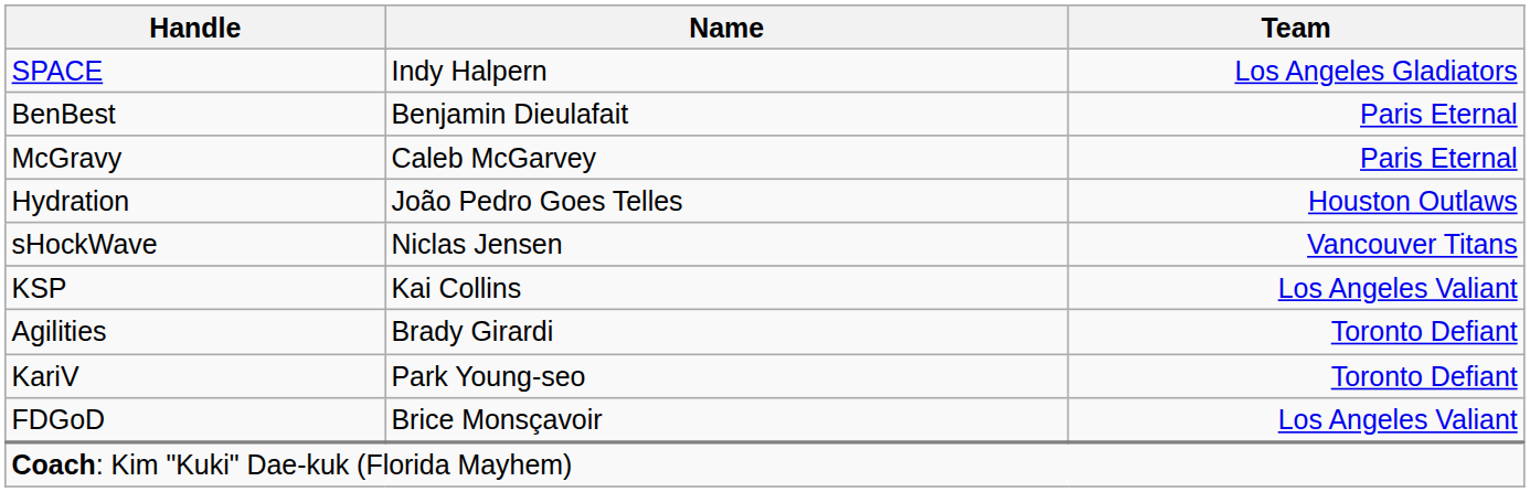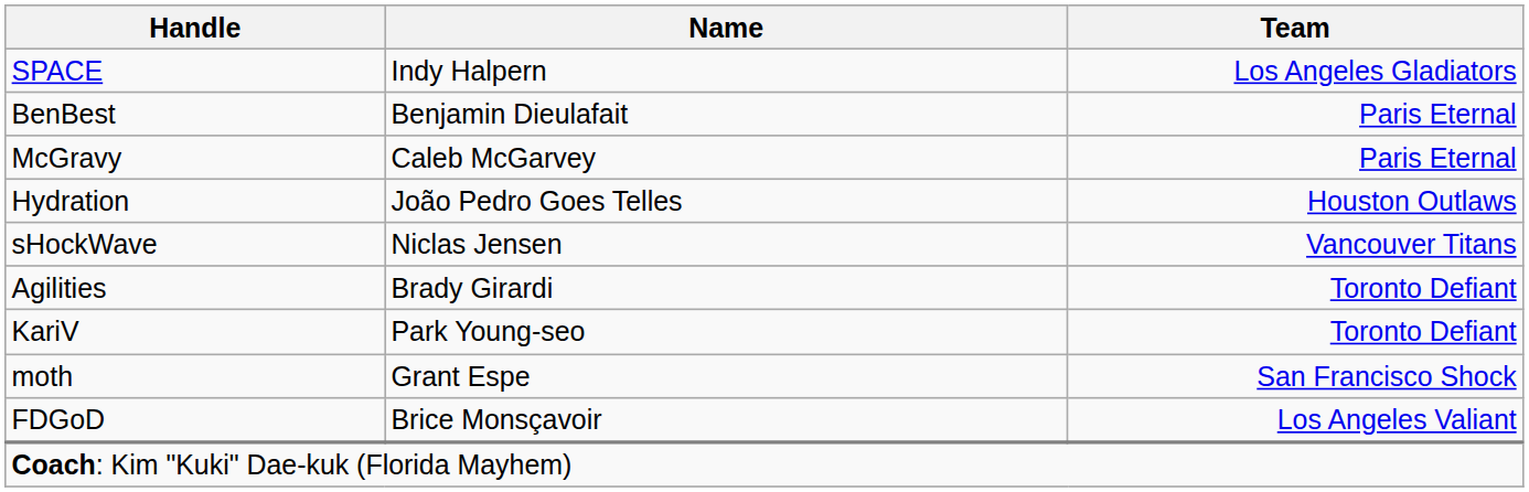- row: KSP | Kai Collins | Los Angeles Valiant
+ row: moth | Grant Espe | San Francisco Shock
